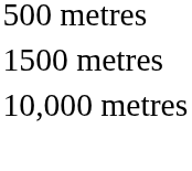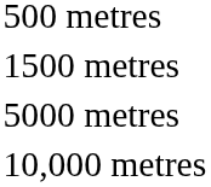+ row: 5000 metres
